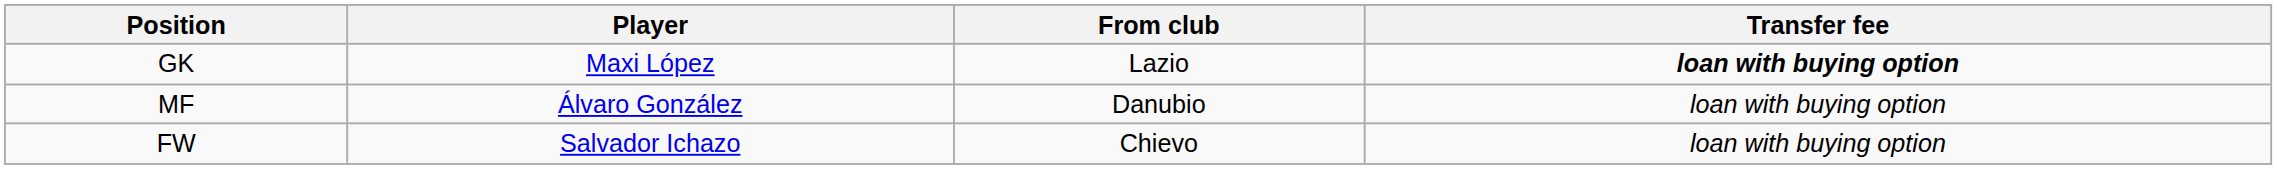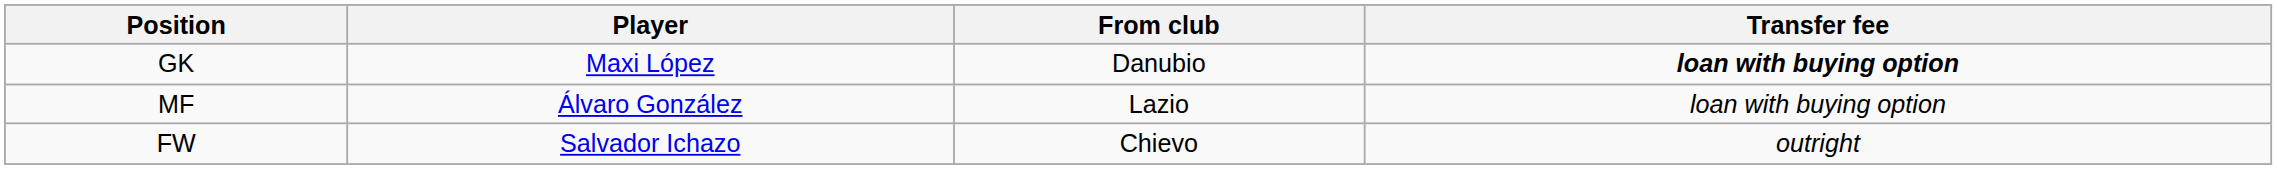GK | From club: Lazio -> Danubio
MF | From club: Danubio -> Lazio
FW | Transfer fee: loan with buying option -> outright
